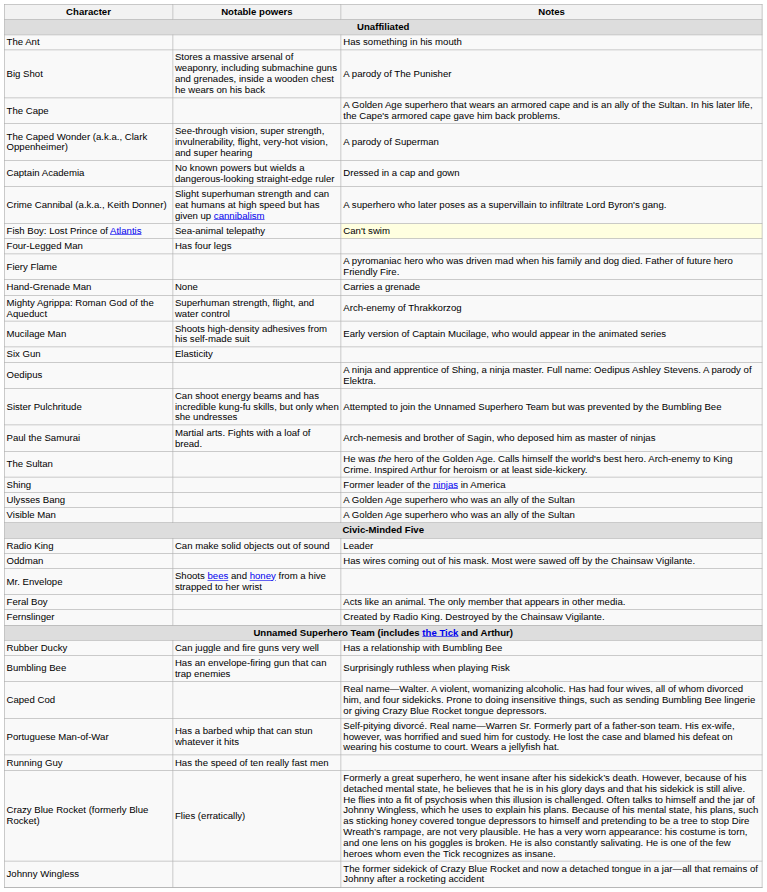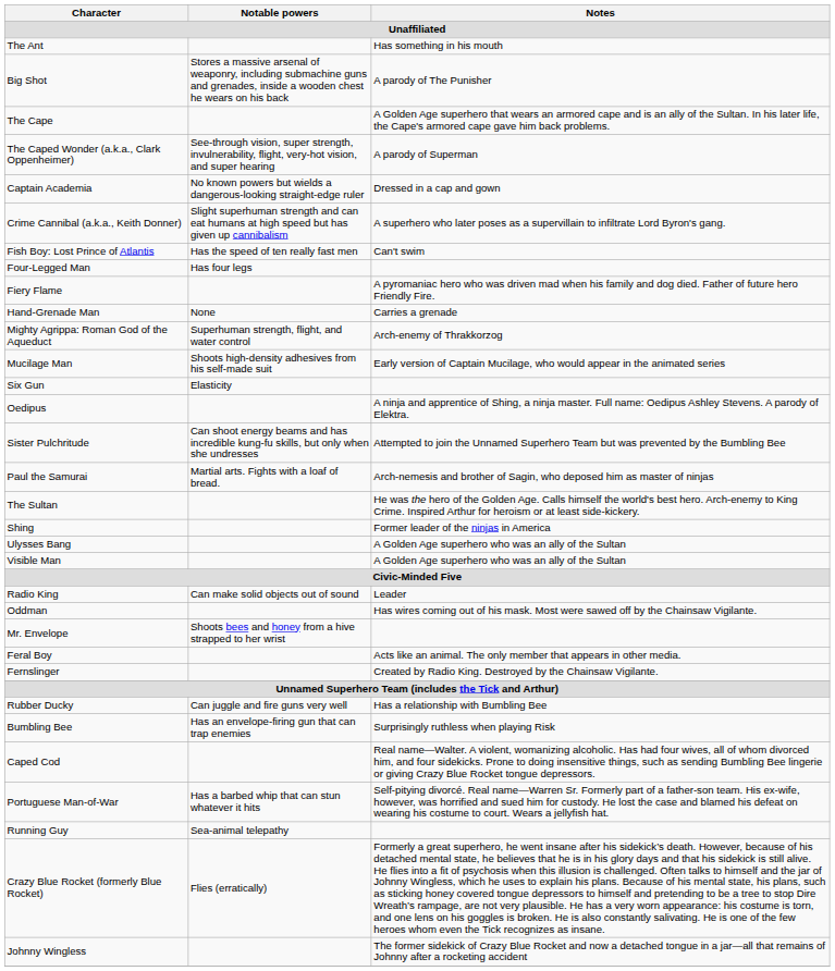Fish Boy: Lost Prince of Atlantis | Notable powers: Sea-animal telepathy -> Has the speed of ten really fast men
Fish Boy: Lost Prince of Atlantis | Notes: lightyellow background -> no background
Running Guy | Notable powers: Has the speed of ten really fast men -> Sea-animal telepathy
